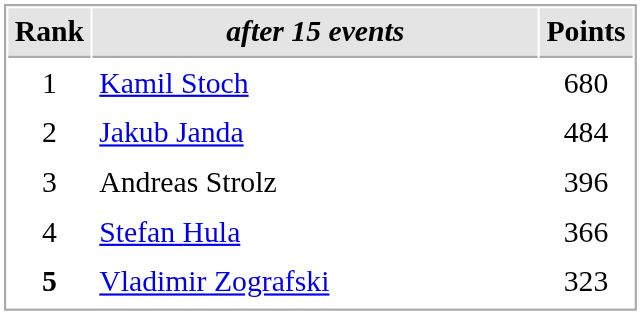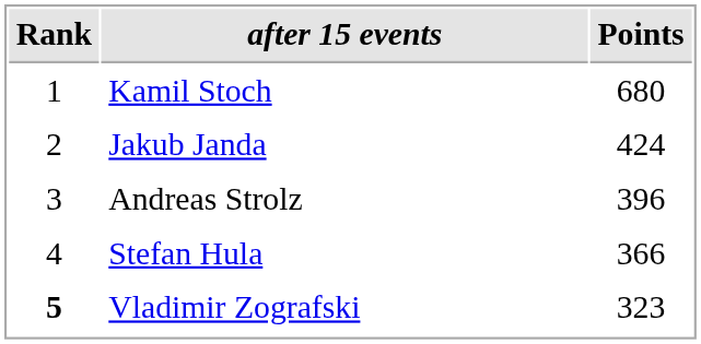Jakub Janda | Points: 484 -> 424
